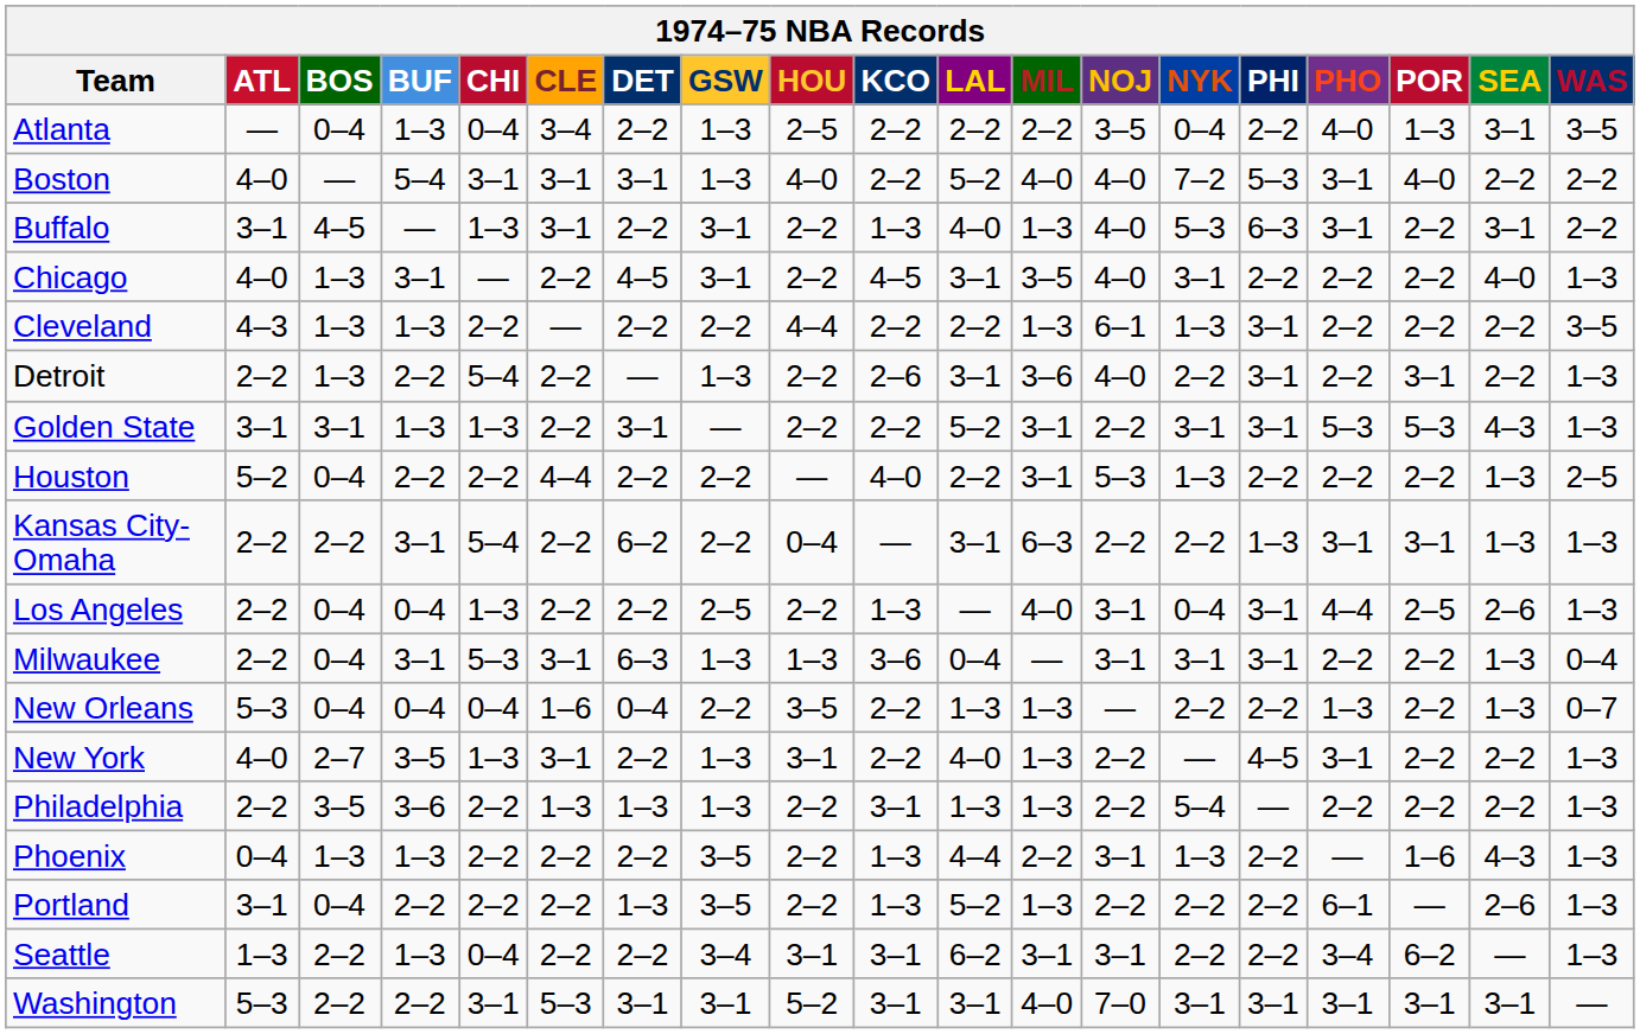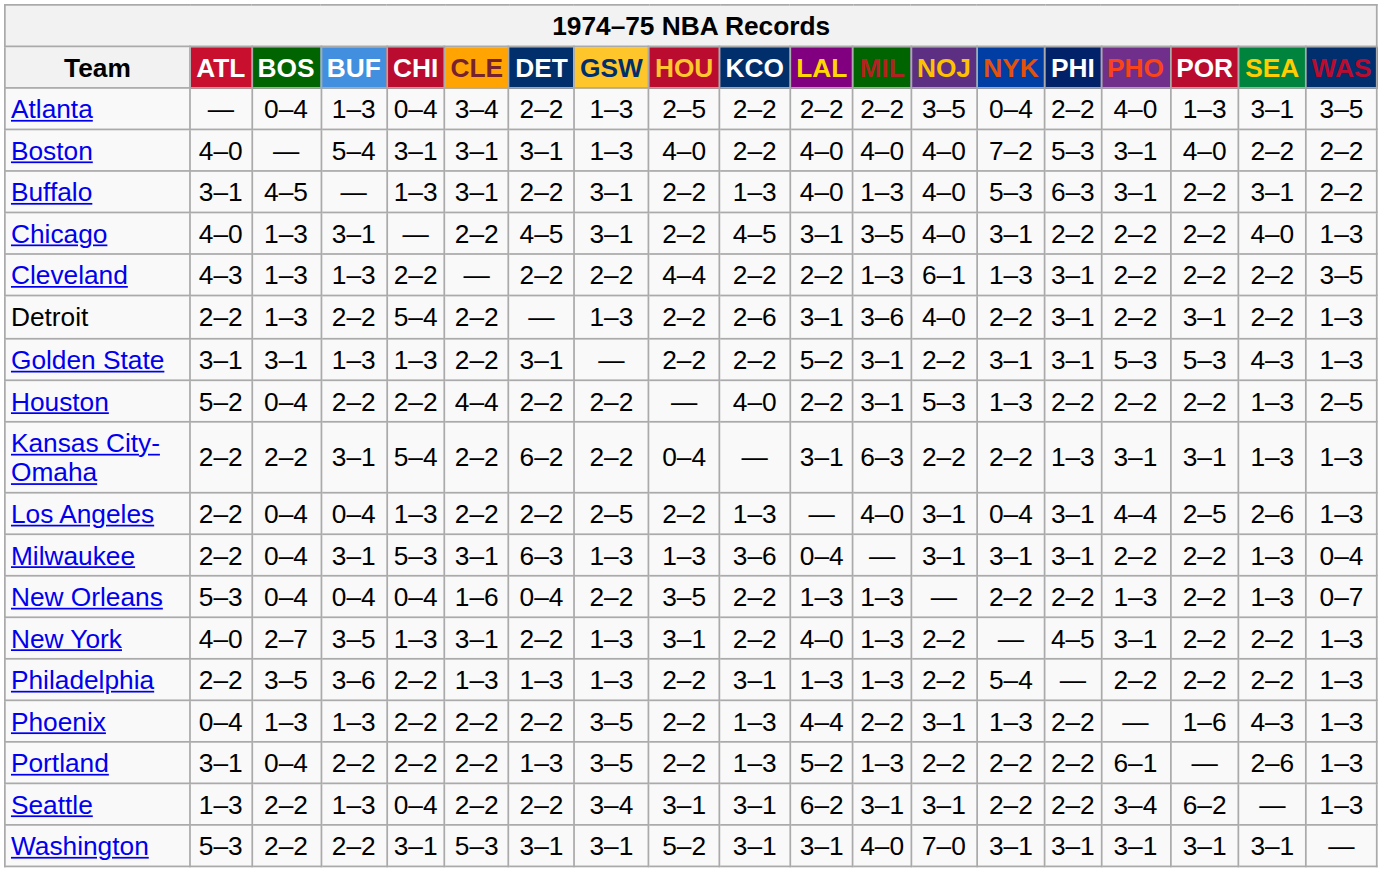Boston | LAL: 5–2 -> 4–0
